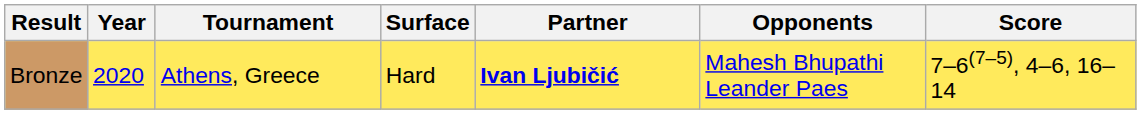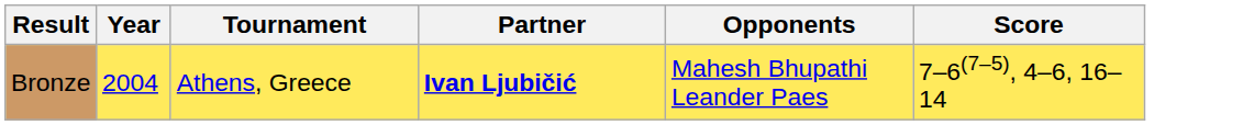- column: Surface | Hard
Bronze | Year: 2020 -> 2004
